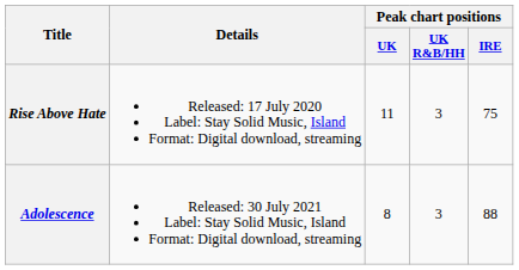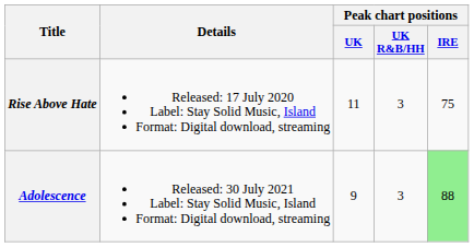Adolescence | Peak chart positions / UK: 8 -> 9
Adolescence | Peak chart positions / IRE: no background -> lightgreen background
